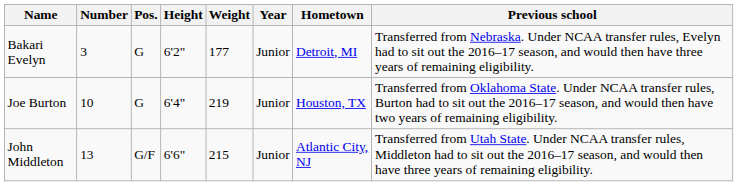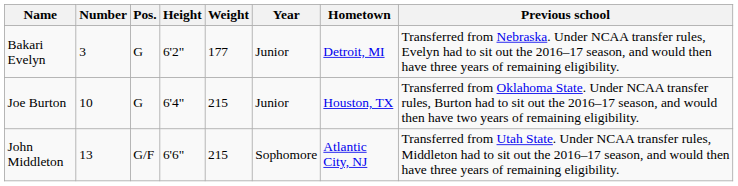Joe Burton | Weight: 219 -> 215
John Middleton | Year: Junior -> Sophomore
